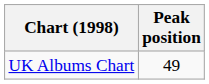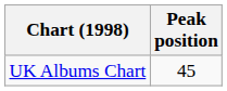UK Albums Chart | Peak position: 49 -> 45
